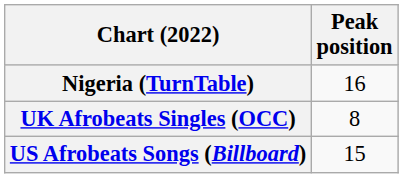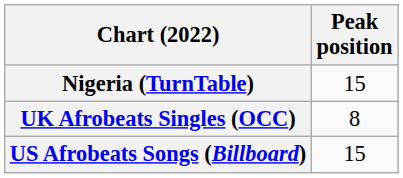Nigeria (TurnTable) | Peak position: 16 -> 15
